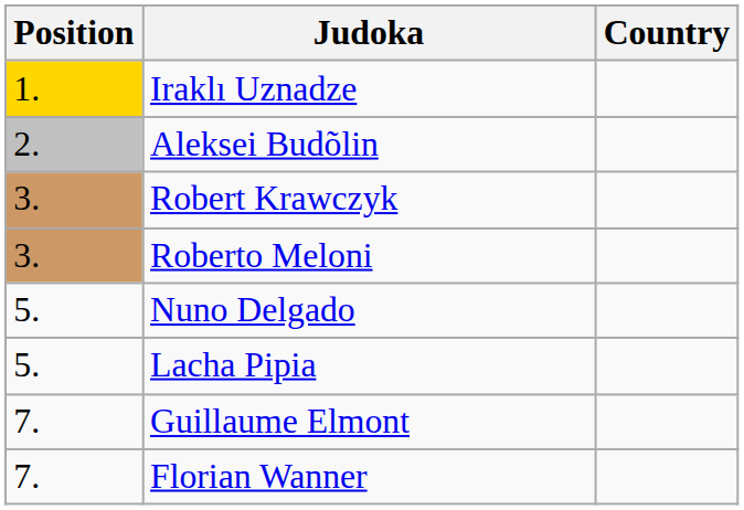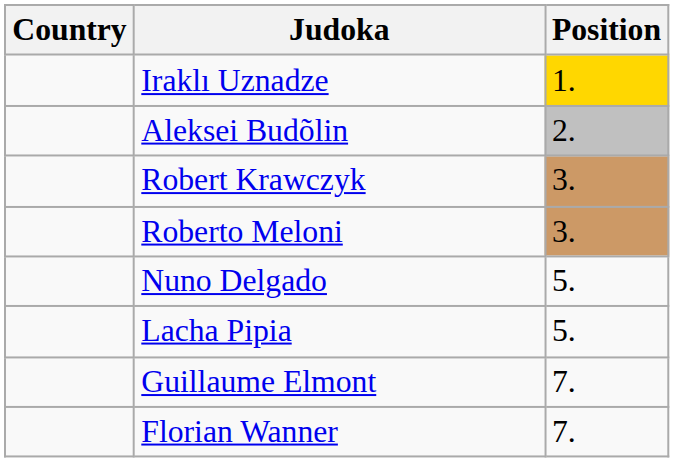columns swapped: Position <-> Country
